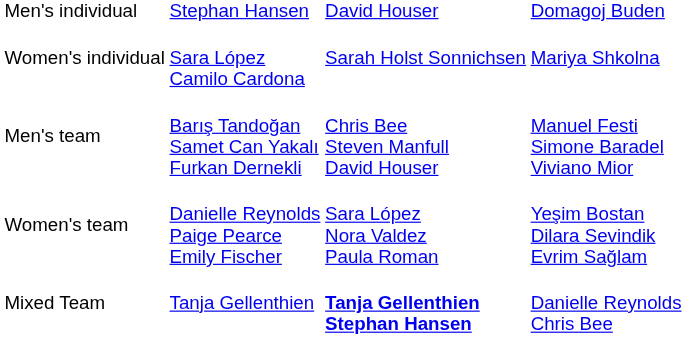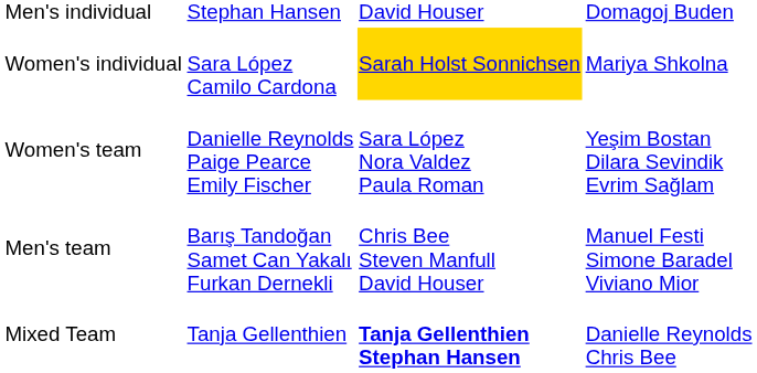Women's individual | column 3: no background -> gold background
rows swapped: Men's team <-> Women's team
